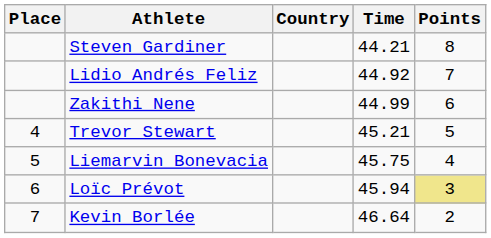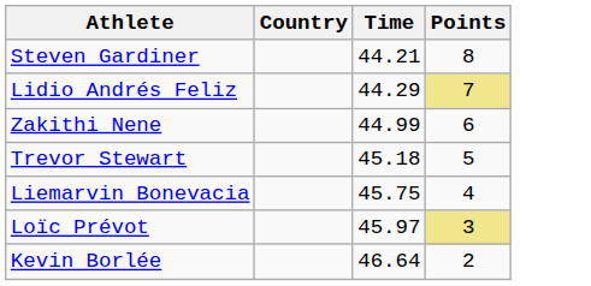- column: Place | 4 | 5 | 6 | 7
Lidio Andrés Feliz | Time: 44.92 -> 44.29
Lidio Andrés Feliz | Points: no background -> khaki background
Trevor Stewart | Time: 45.21 -> 45.18
Loïc Prévot | Time: 45.94 -> 45.97
